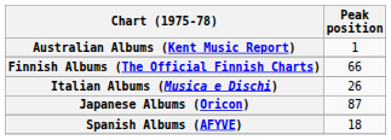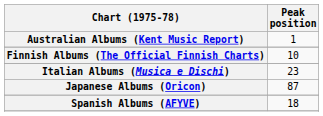Finnish Albums (The Official Finnish Charts) | Peak position: 66 -> 10
Italian Albums (Musica e Dischi) | Peak position: 26 -> 23
